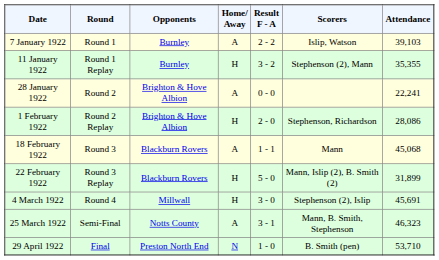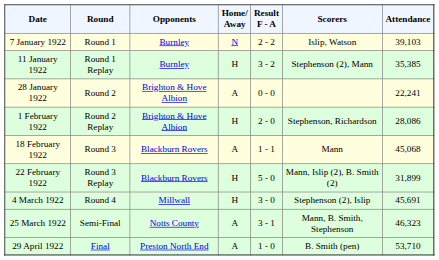7 January 1922 | Home/ Away: A -> N
11 January 1922 | Attendance: 35,355 -> 35,385
29 April 1922 | Home/ Away: N -> A
